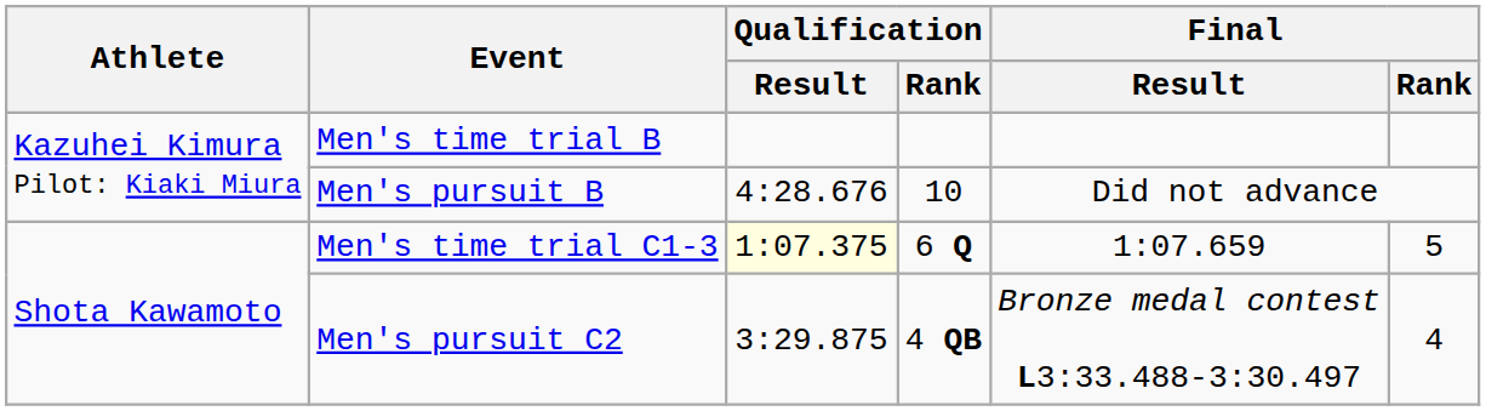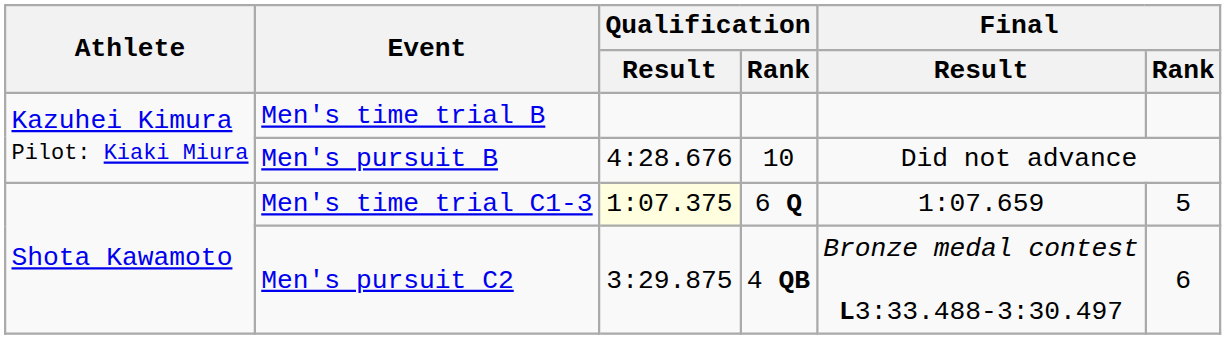Men's pursuit C2 | Final / Rank: 4 -> 6
